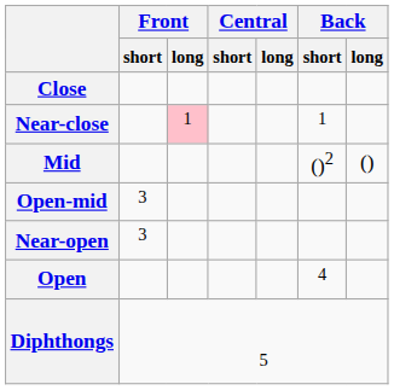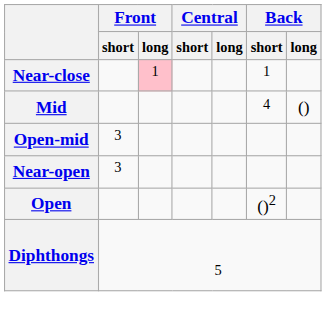- row: Close
Mid | Back / short: ()2 -> 4
Open | Back / short: 4 -> ()2
